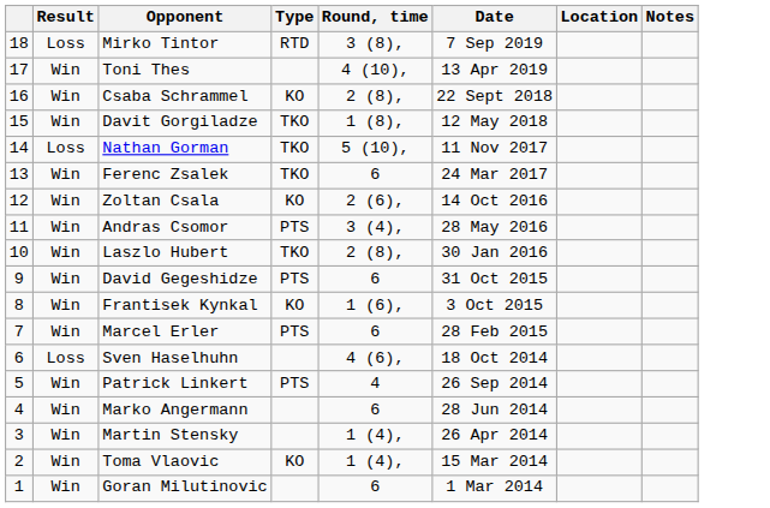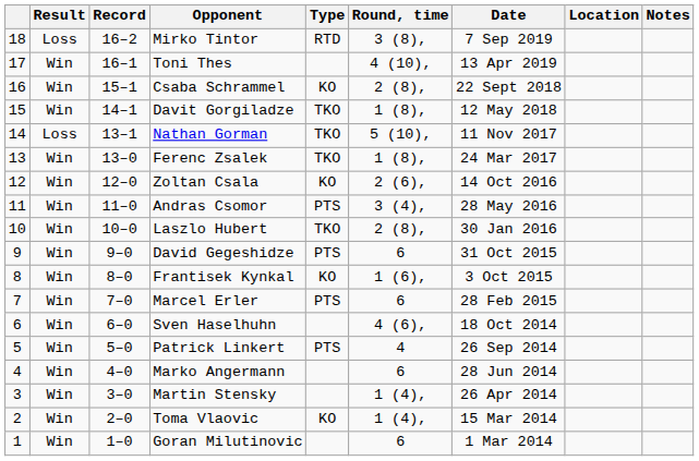+ column: Record | 16–2 | 16–1 | 15–1 | 14–1 | 13–1 | 13–0 | 12–0 | 11–0 | 10–0 | 9–0 | 8–0 | 7–0 | 6–0 | 5–0 | 4–0 | 3–0 | 2–0 | 1–0
Ferenc Zsalek | Round, time: 6 -> 1 (8),
Sven Haselhuhn | Result: Loss -> Win
